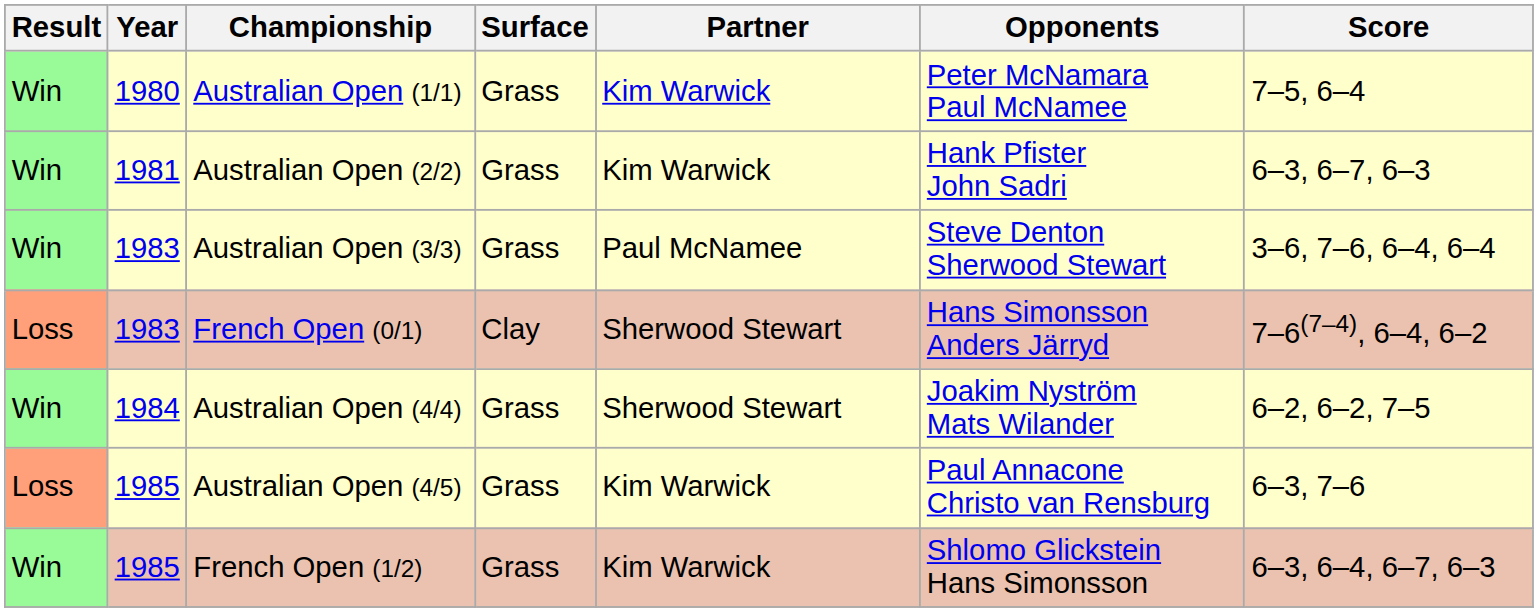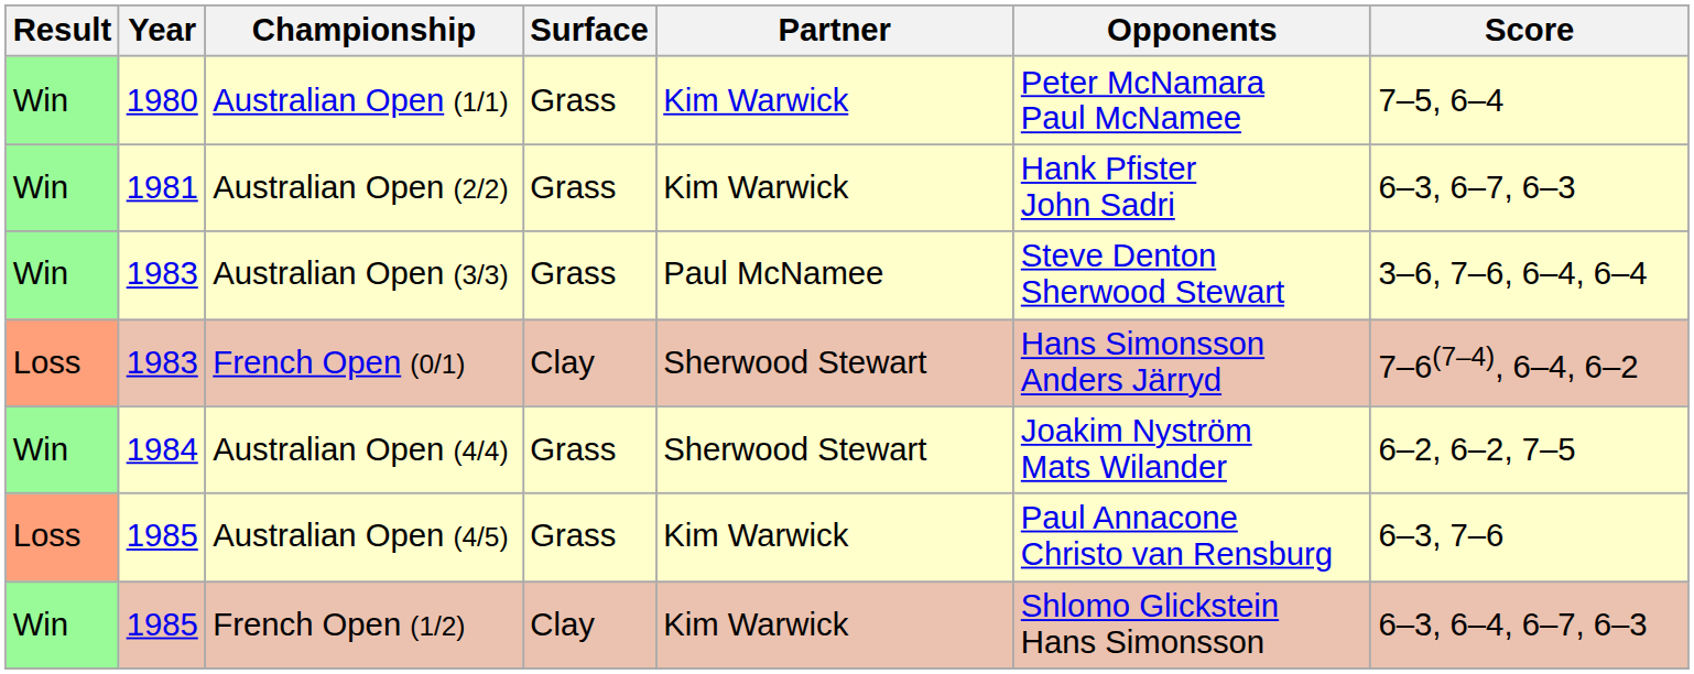French Open (1/2) | Surface: Grass -> Clay
